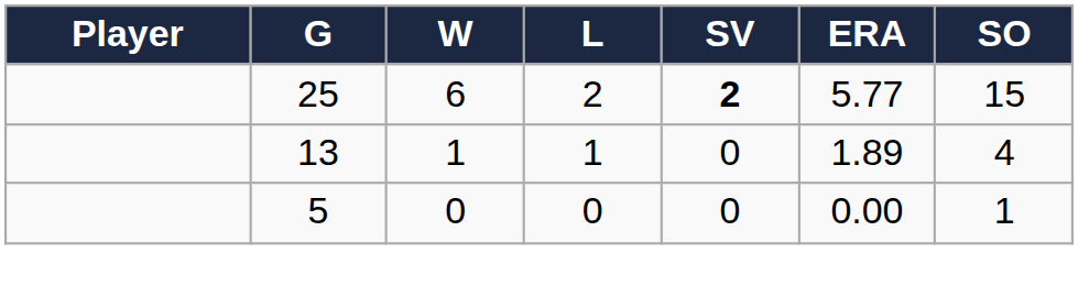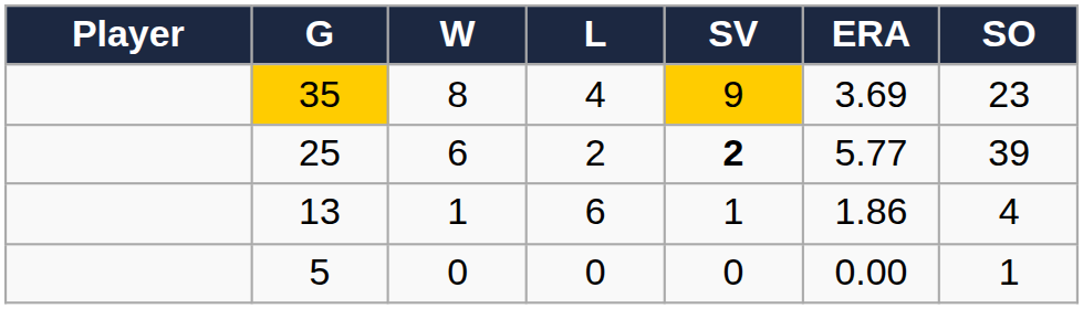+ row: 35 | 8 | 4 | 9 | 3.69 | 23
25 | SO: 15 -> 39
13 | L: 1 -> 6
13 | SV: 0 -> 1
13 | ERA: 1.89 -> 1.86
